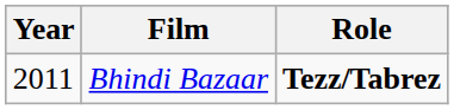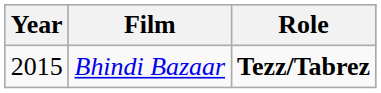Bhindi Bazaar | Year: 2011 -> 2015
